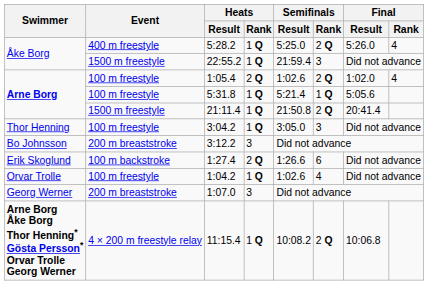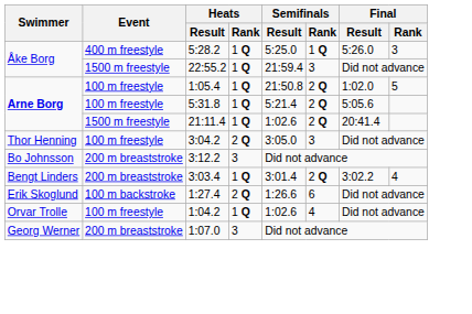5:28.2 | Semifinals / Rank: 2 Q -> 1 Q
5:28.2 | Final / Rank: 4 -> 3
1:05.4 | Heats / Rank: 2 Q -> 1 Q
1:05.4 | Semifinals / Result: 1:02.6 -> 21:50.8
1:05.4 | Final / Rank: 4 -> 5
5:31.8 | Semifinals / Rank: 1 Q -> 2 Q
21:11.4 | Semifinals / Result: 21:50.8 -> 1:02.6
3:04.2 | Heats / Rank: 1 Q -> 2 Q
+ row: Bengt Linders | 200 m breaststroke | 3:03.4 | 1 Q | 3:01.4 | 2 Q | 3:02.2 | 4
- row: Arne Borg Åke Borg Thor Henning* Gösta Persson* Orvar Trolle Georg Werner | 4 × 200 m freestyle relay | 11:15.4 | 1 Q | 10:08.2 | 2 Q | 10:06.8
